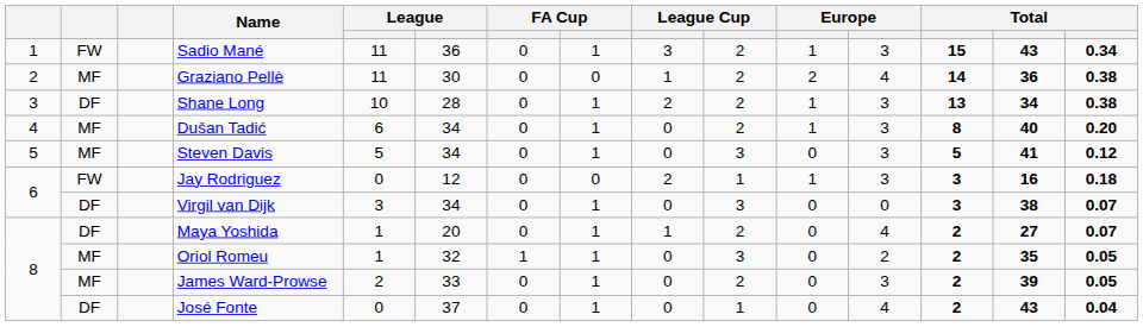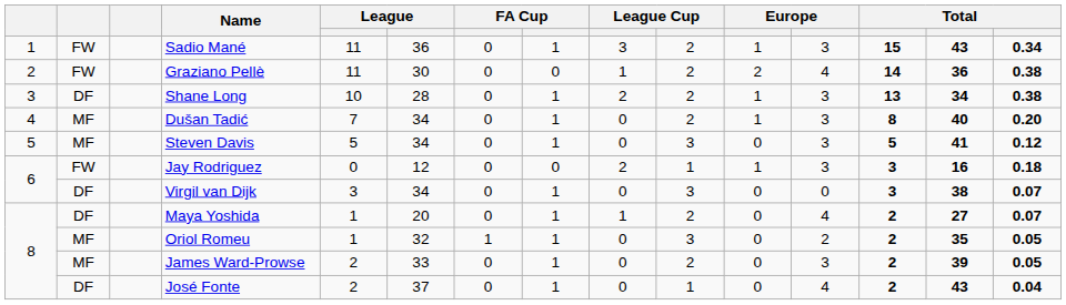Graziano Pellè | column 2: MF -> FW
Dušan Tadić | column 5: 6 -> 7
José Fonte | column 5: 0 -> 2
